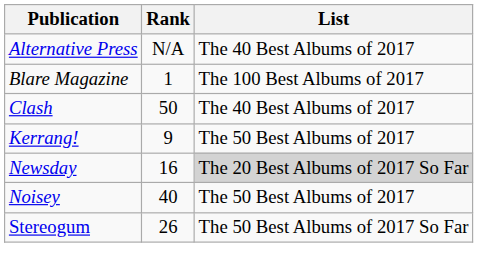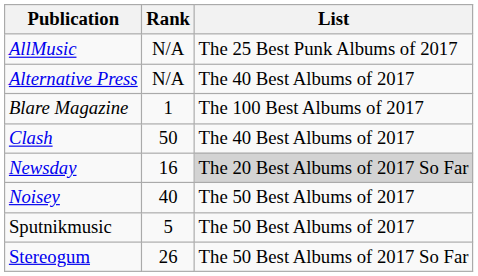+ row: AllMusic | N/A | The 25 Best Punk Albums of 2017
- row: Kerrang! | 9 | The 50 Best Albums of 2017
+ row: Sputnikmusic | 5 | The 50 Best Albums of 2017
